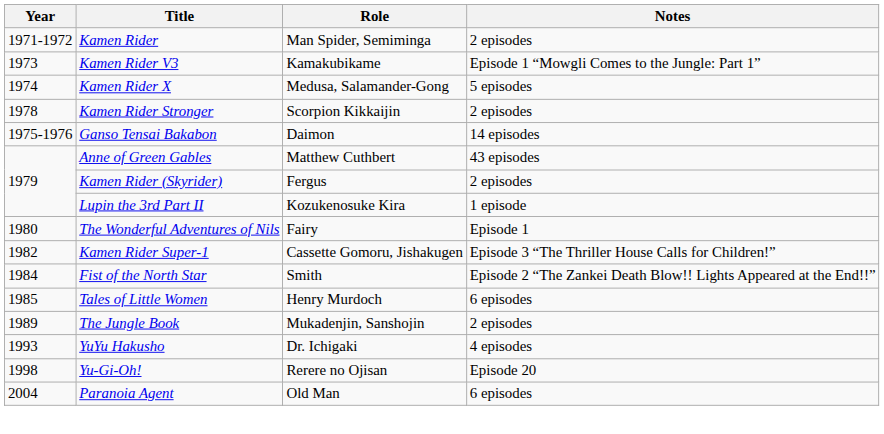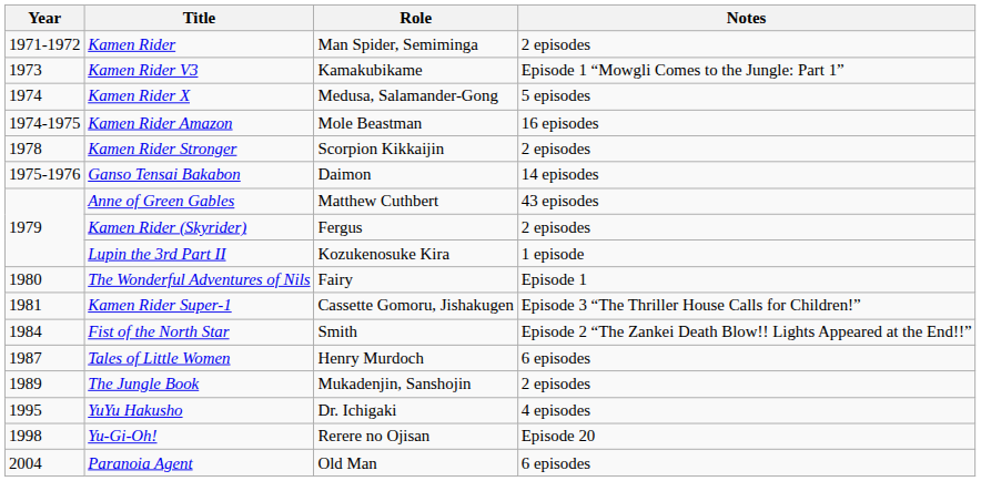+ row: 1974-1975 | Kamen Rider Amazon | Mole Beastman | 16 episodes
Kamen Rider Super-1 | Year: 1982 -> 1981
Tales of Little Women | Year: 1985 -> 1987
YuYu Hakusho | Year: 1993 -> 1995
